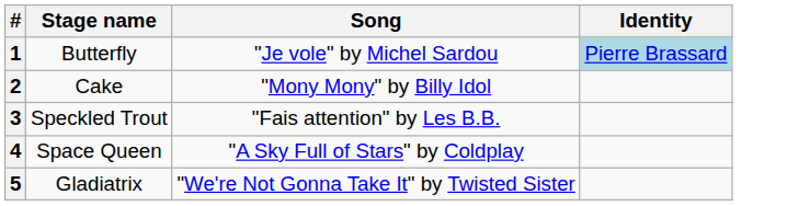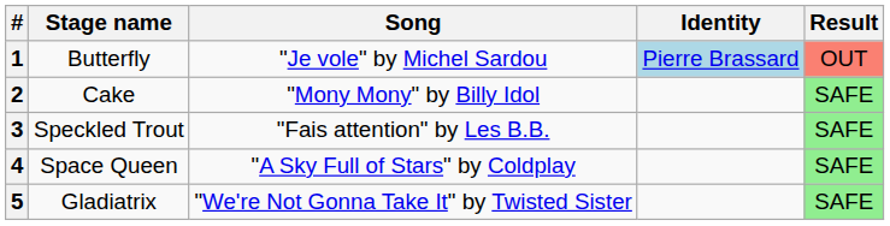+ column: Result | OUT | SAFE | SAFE | SAFE | SAFE
